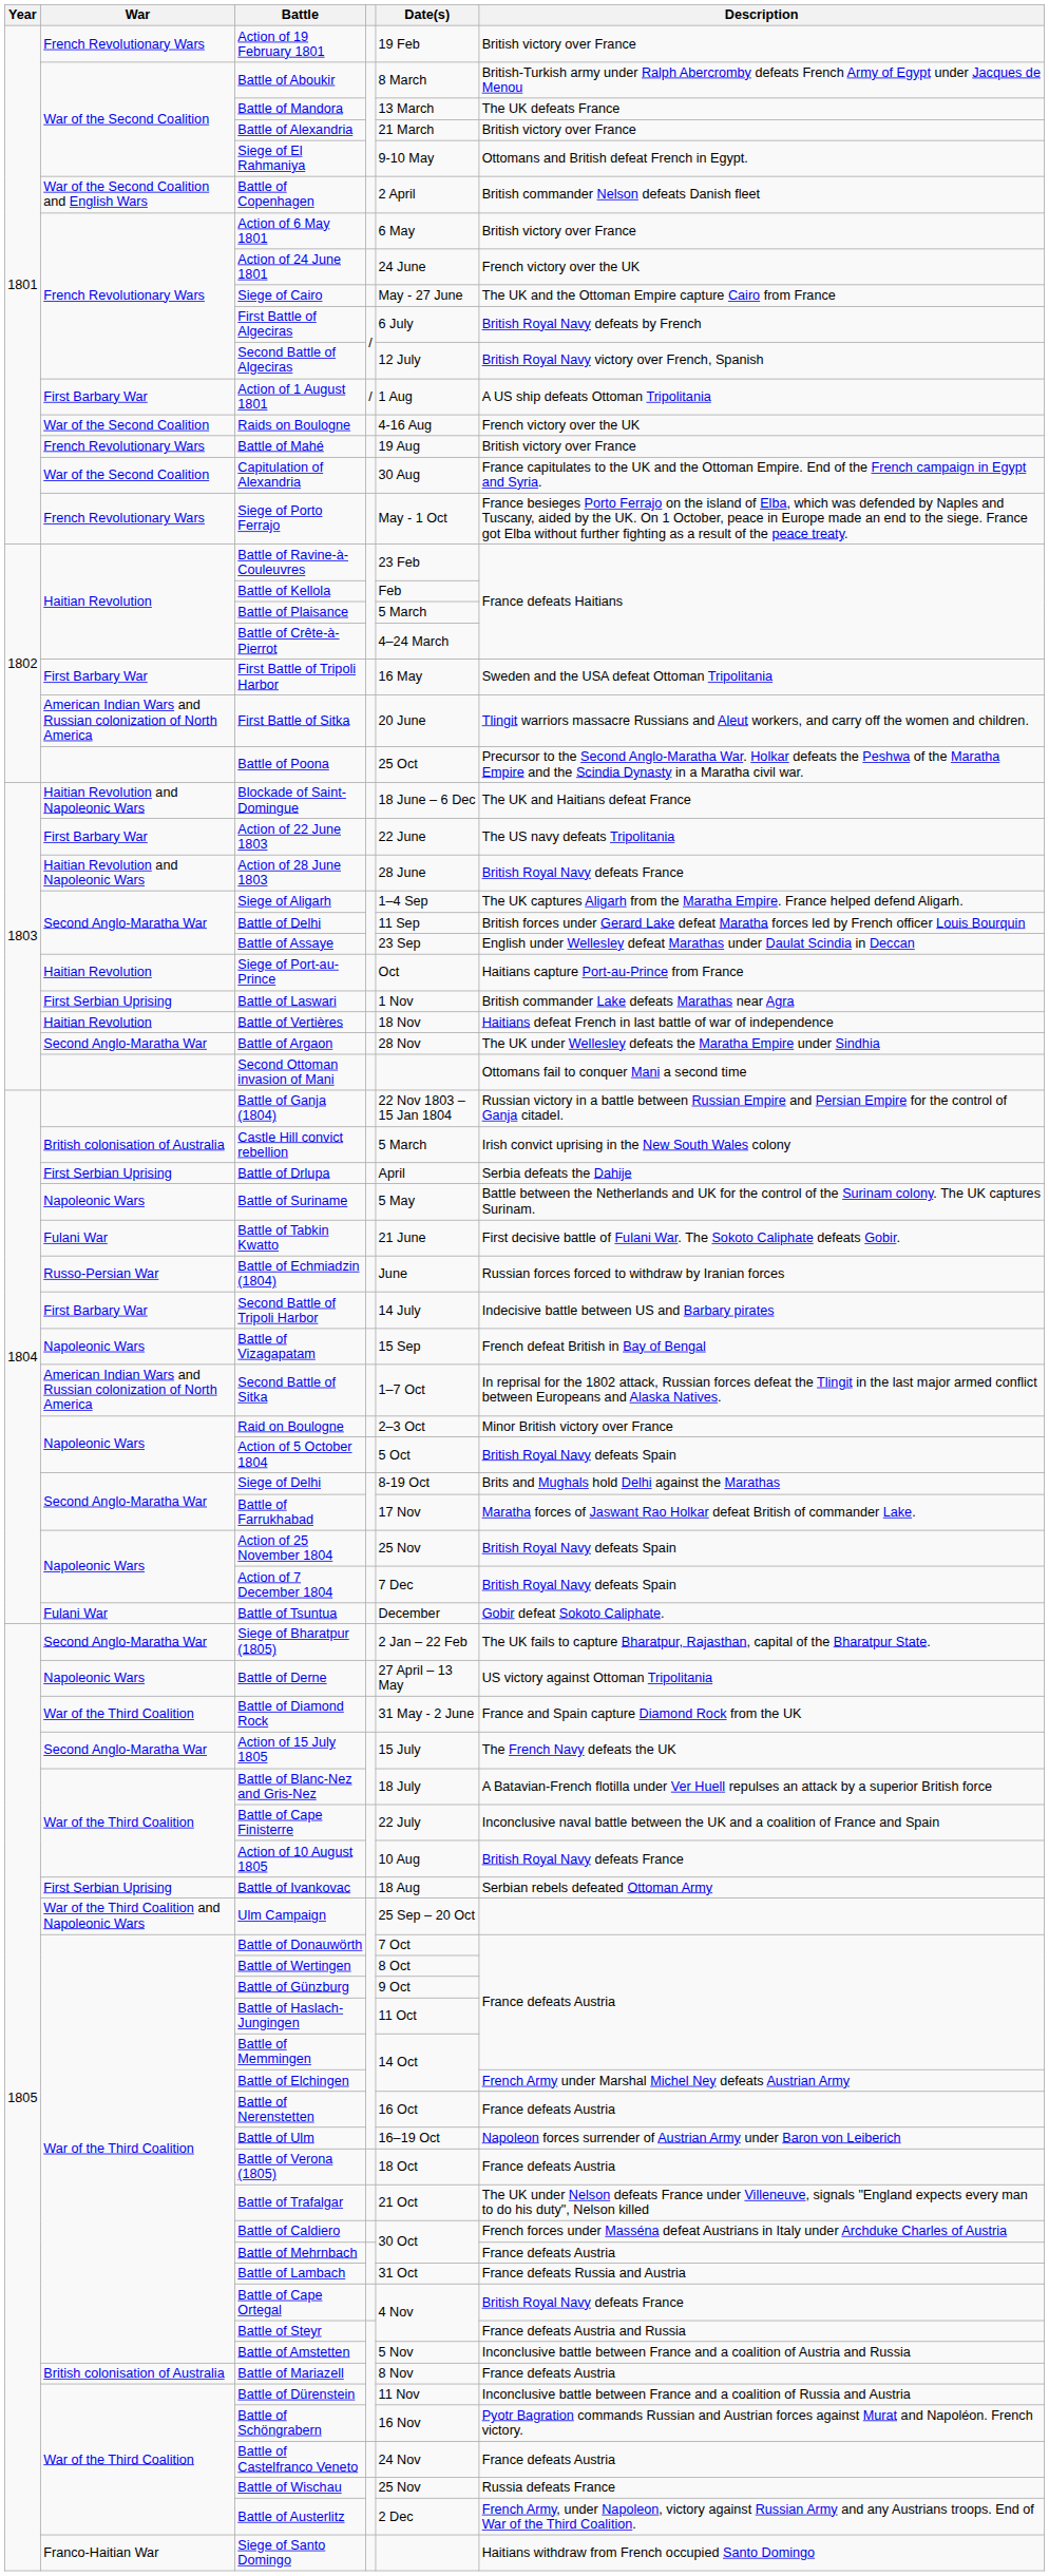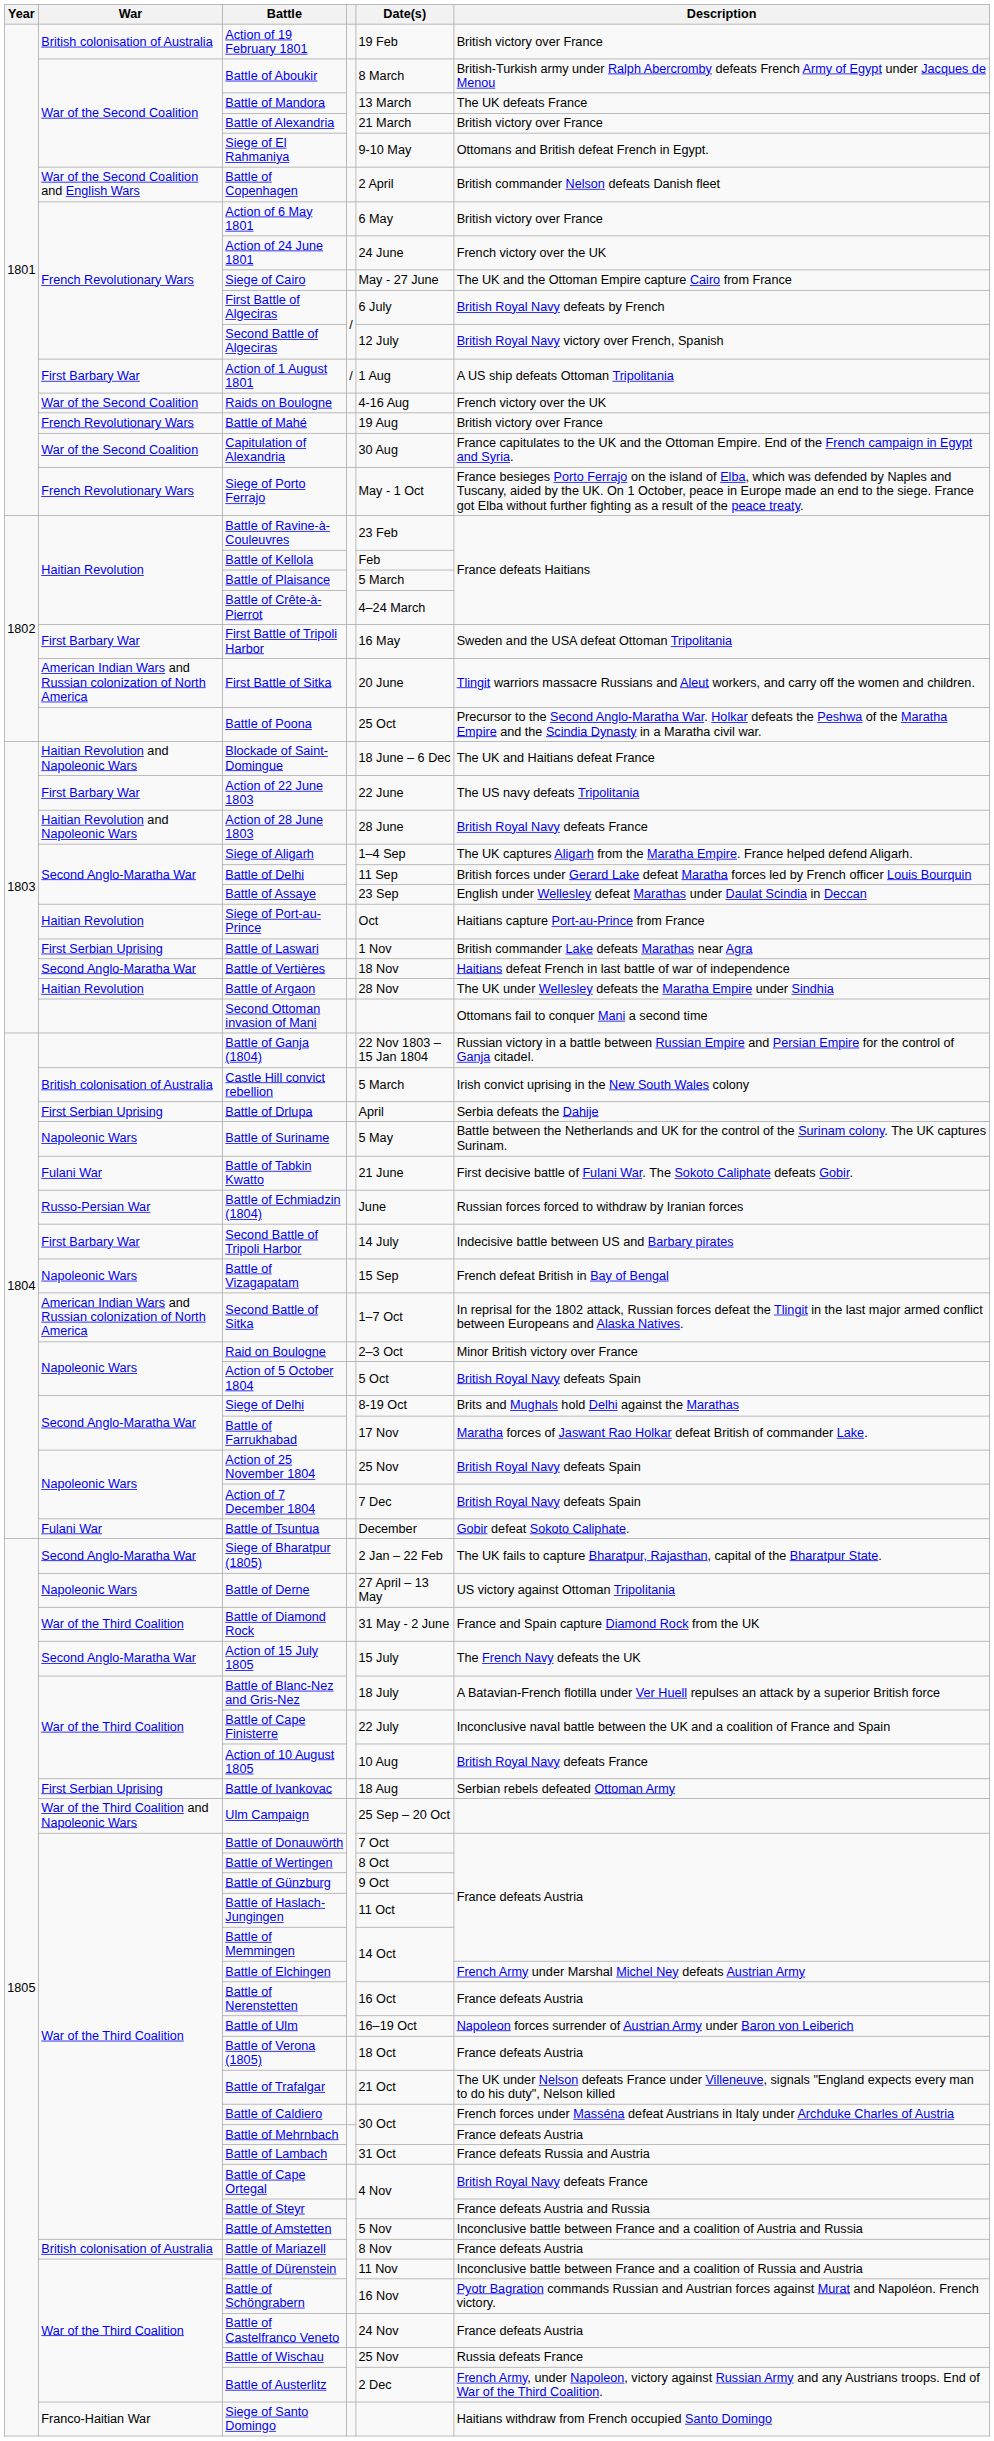Action of 19 February 1801 | War: French Revolutionary Wars -> British colonisation of Australia
Battle of Vertières | War: Haitian Revolution -> Second Anglo-Maratha War
Battle of Argaon | War: Second Anglo-Maratha War -> Haitian Revolution
